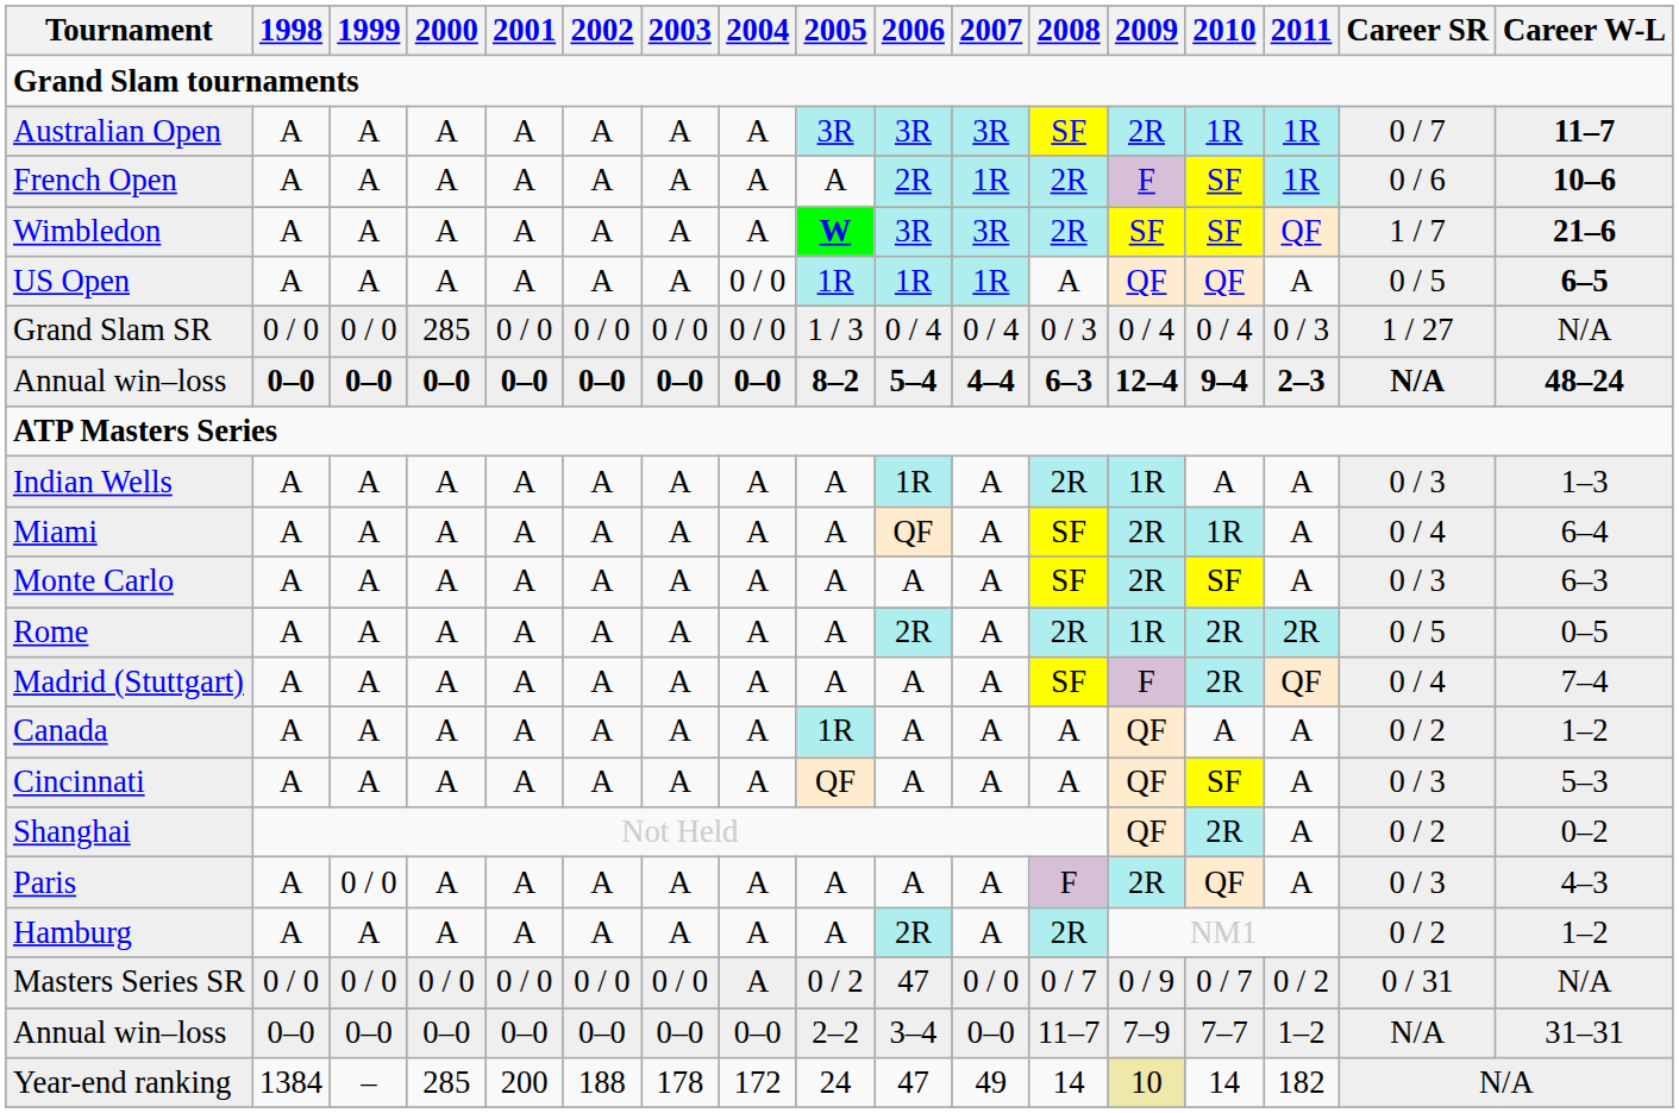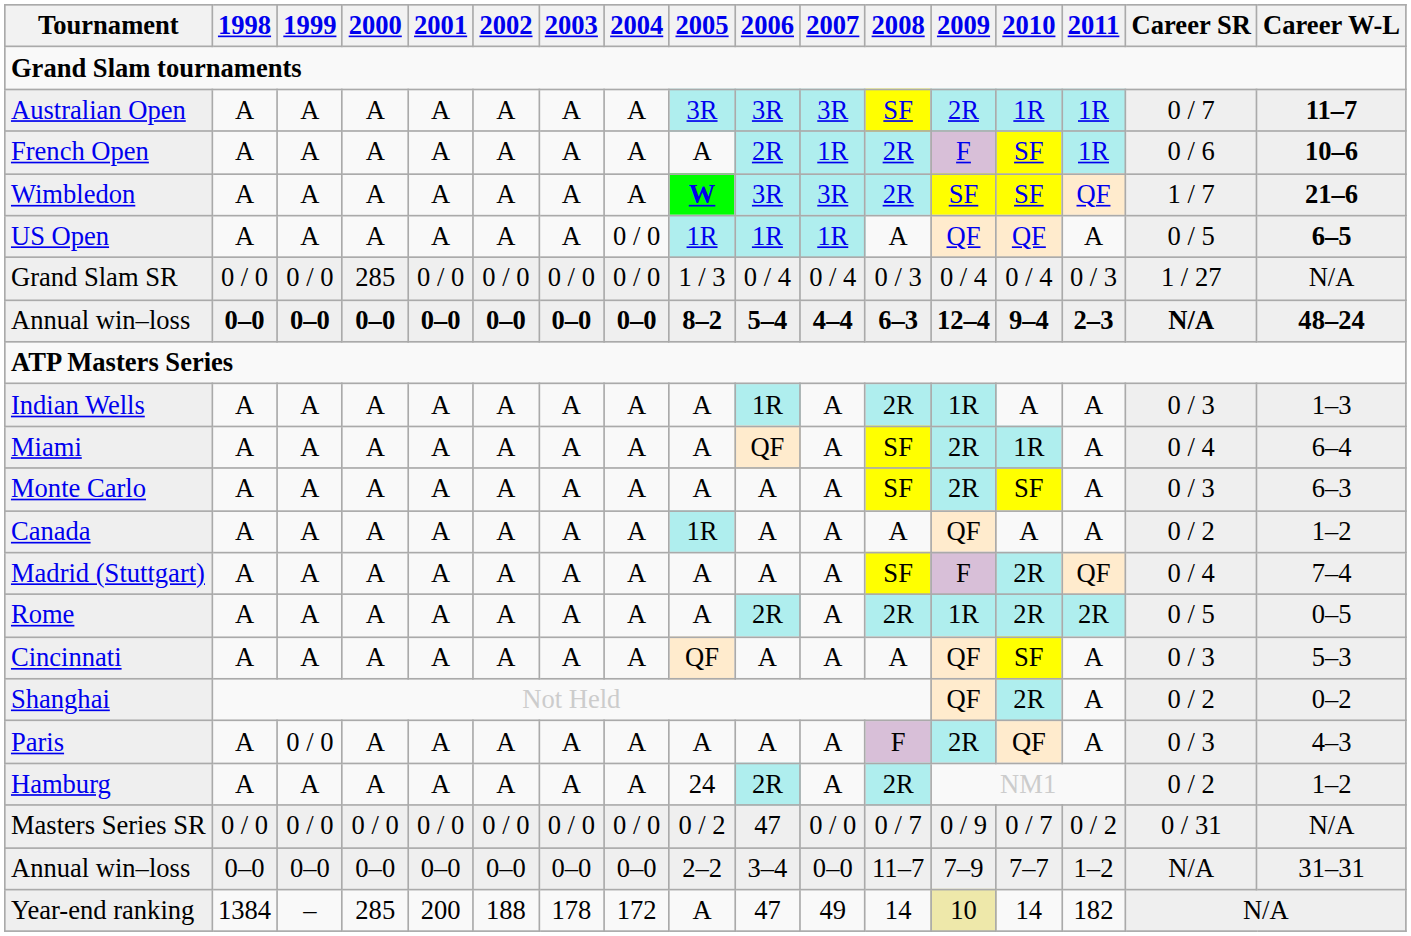rows swapped: Rome <-> Canada
Hamburg | 2005: A -> 24
Masters Series SR | 2004: A -> 0 / 0
Year-end ranking | 2005: 24 -> A
